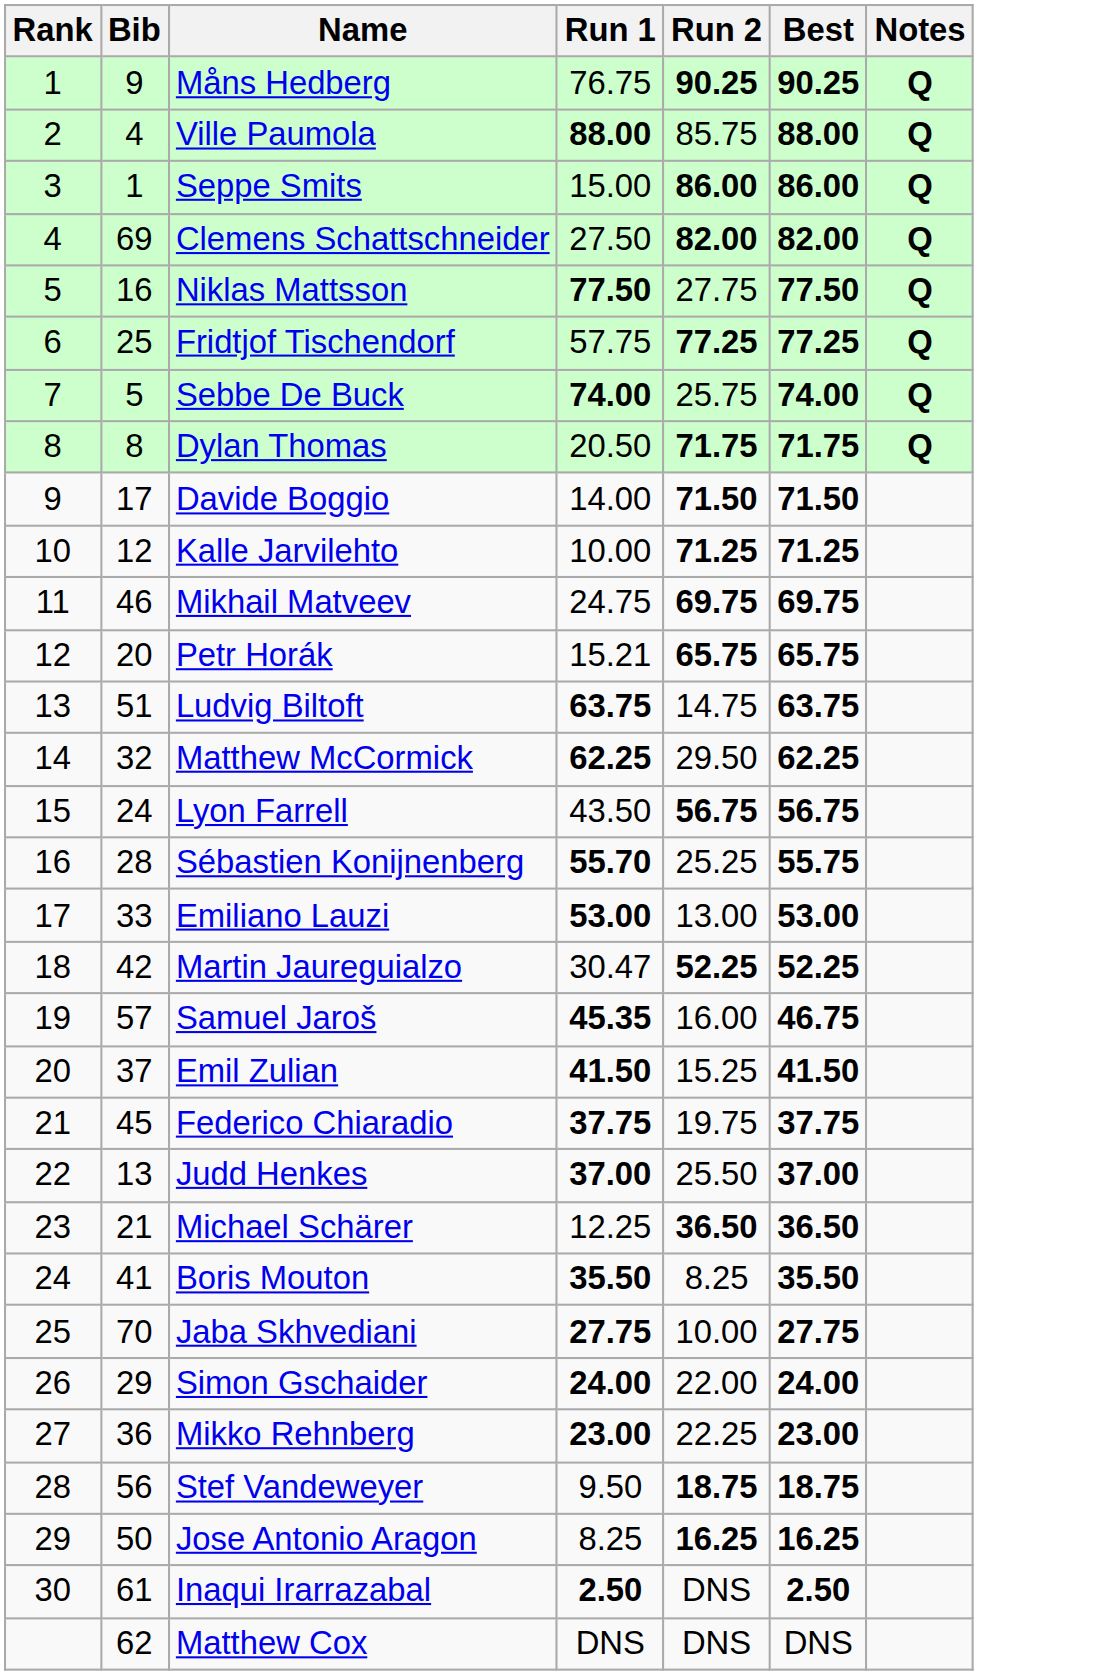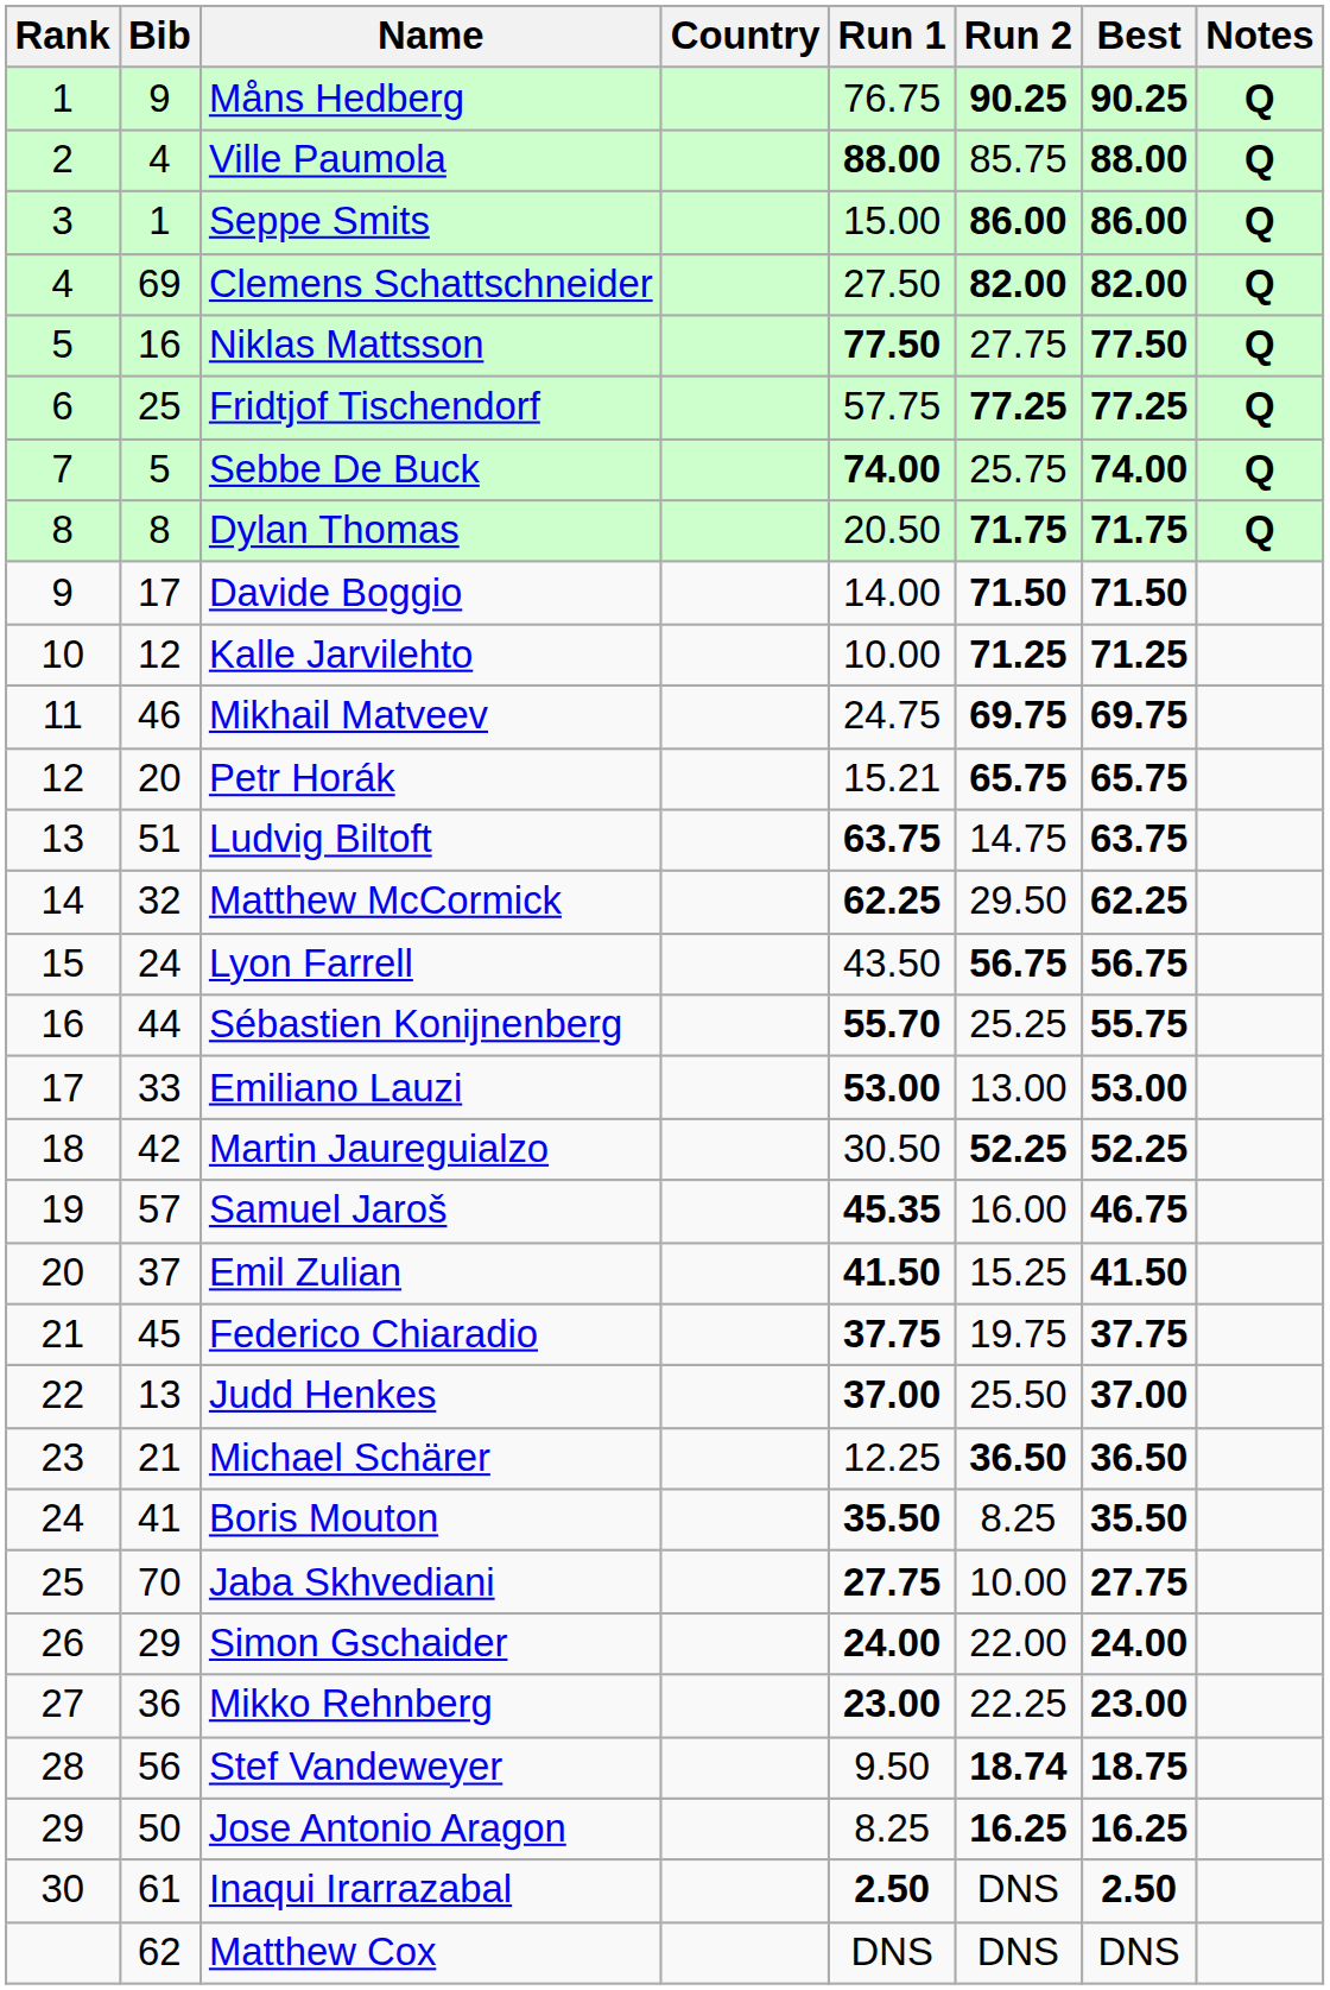+ column: Country
Sébastien Konijnenberg | Bib: 28 -> 44
Martin Jaureguialzo | Run 1: 30.47 -> 30.50
Stef Vandeweyer | Run 2: 18.75 -> 18.74
